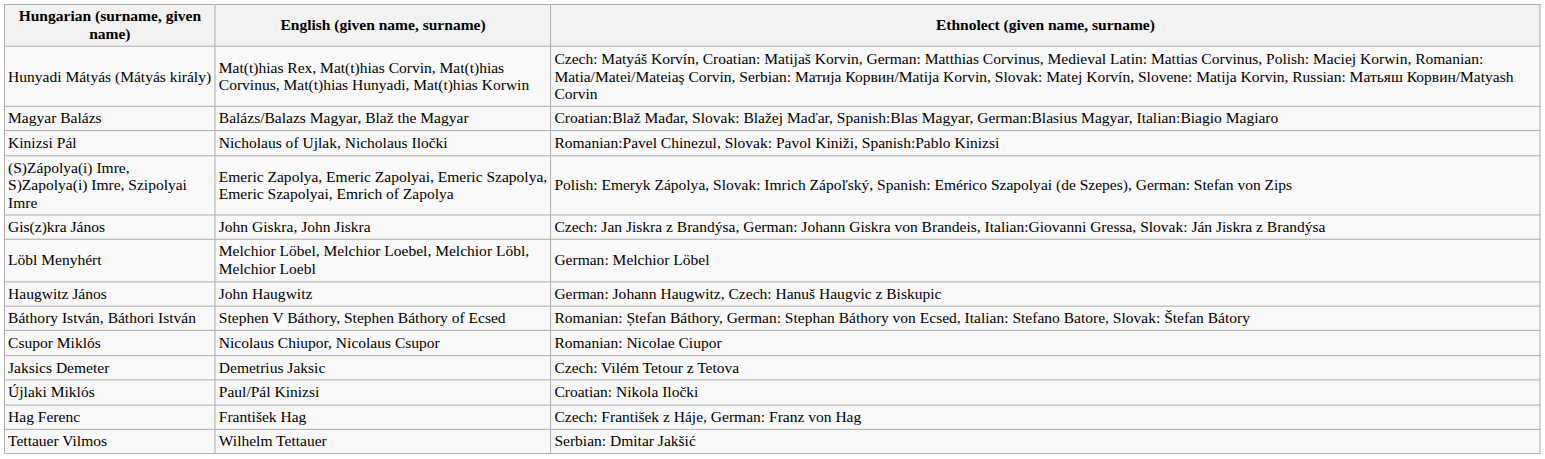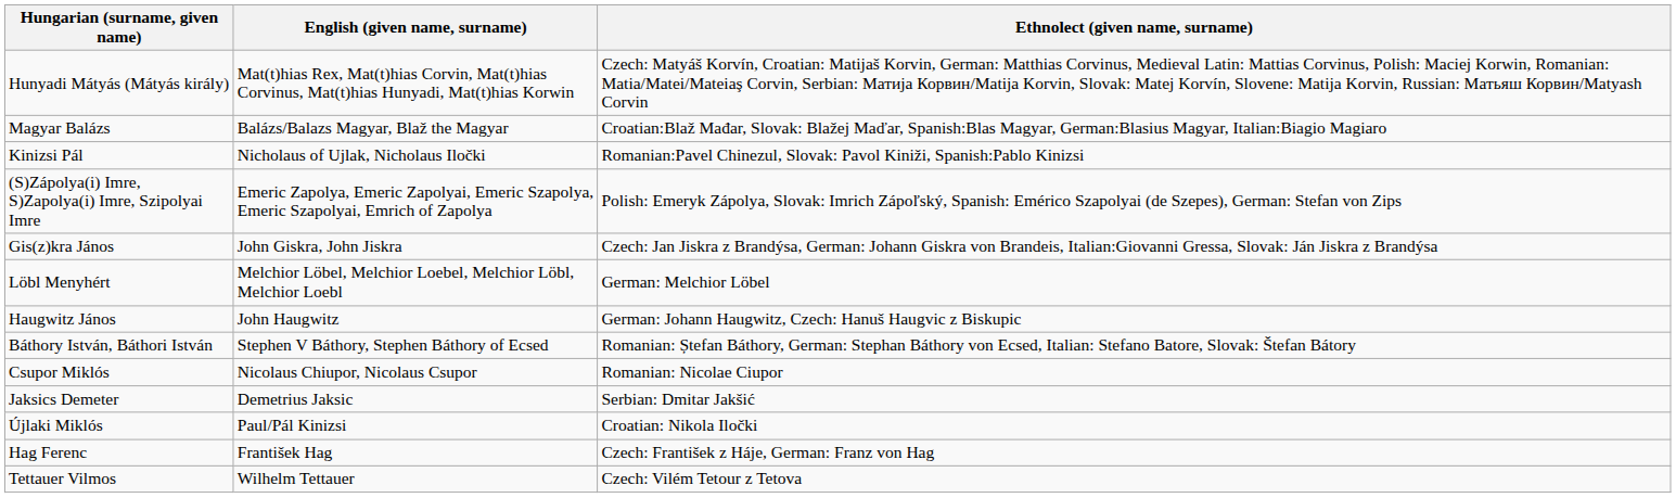Jaksics Demeter | Ethnolect (given name, surname): Czech: Vilém Tetour z Tetova -> Serbian: Dmitar Jakšić
Tettauer Vilmos | Ethnolect (given name, surname): Serbian: Dmitar Jakšić -> Czech: Vilém Tetour z Tetova
